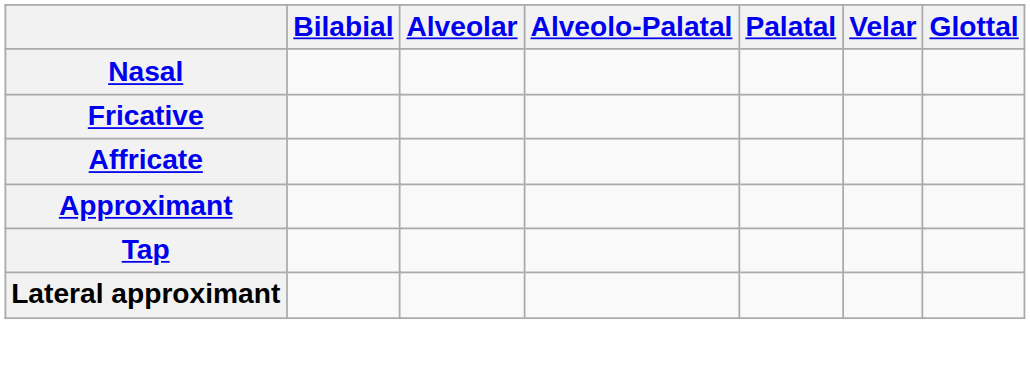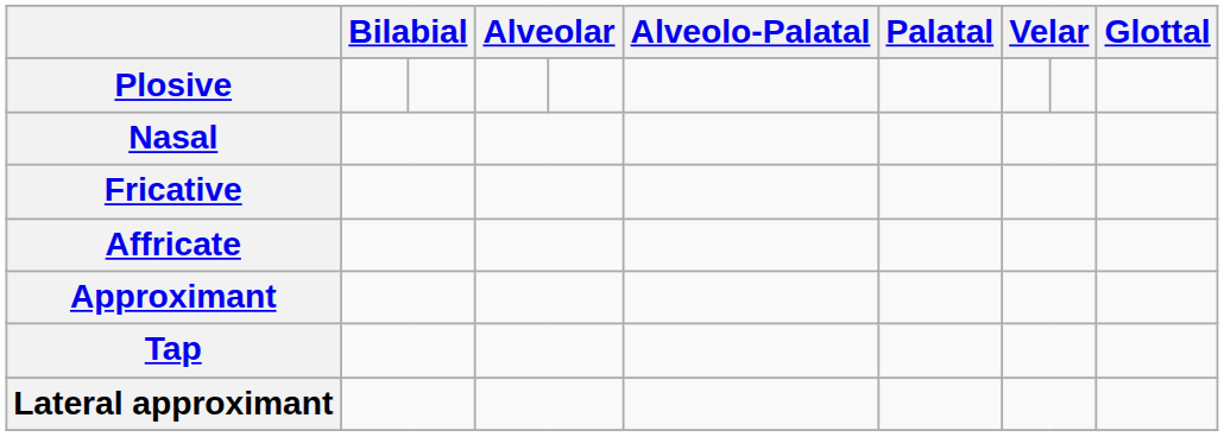+ row: Plosive
